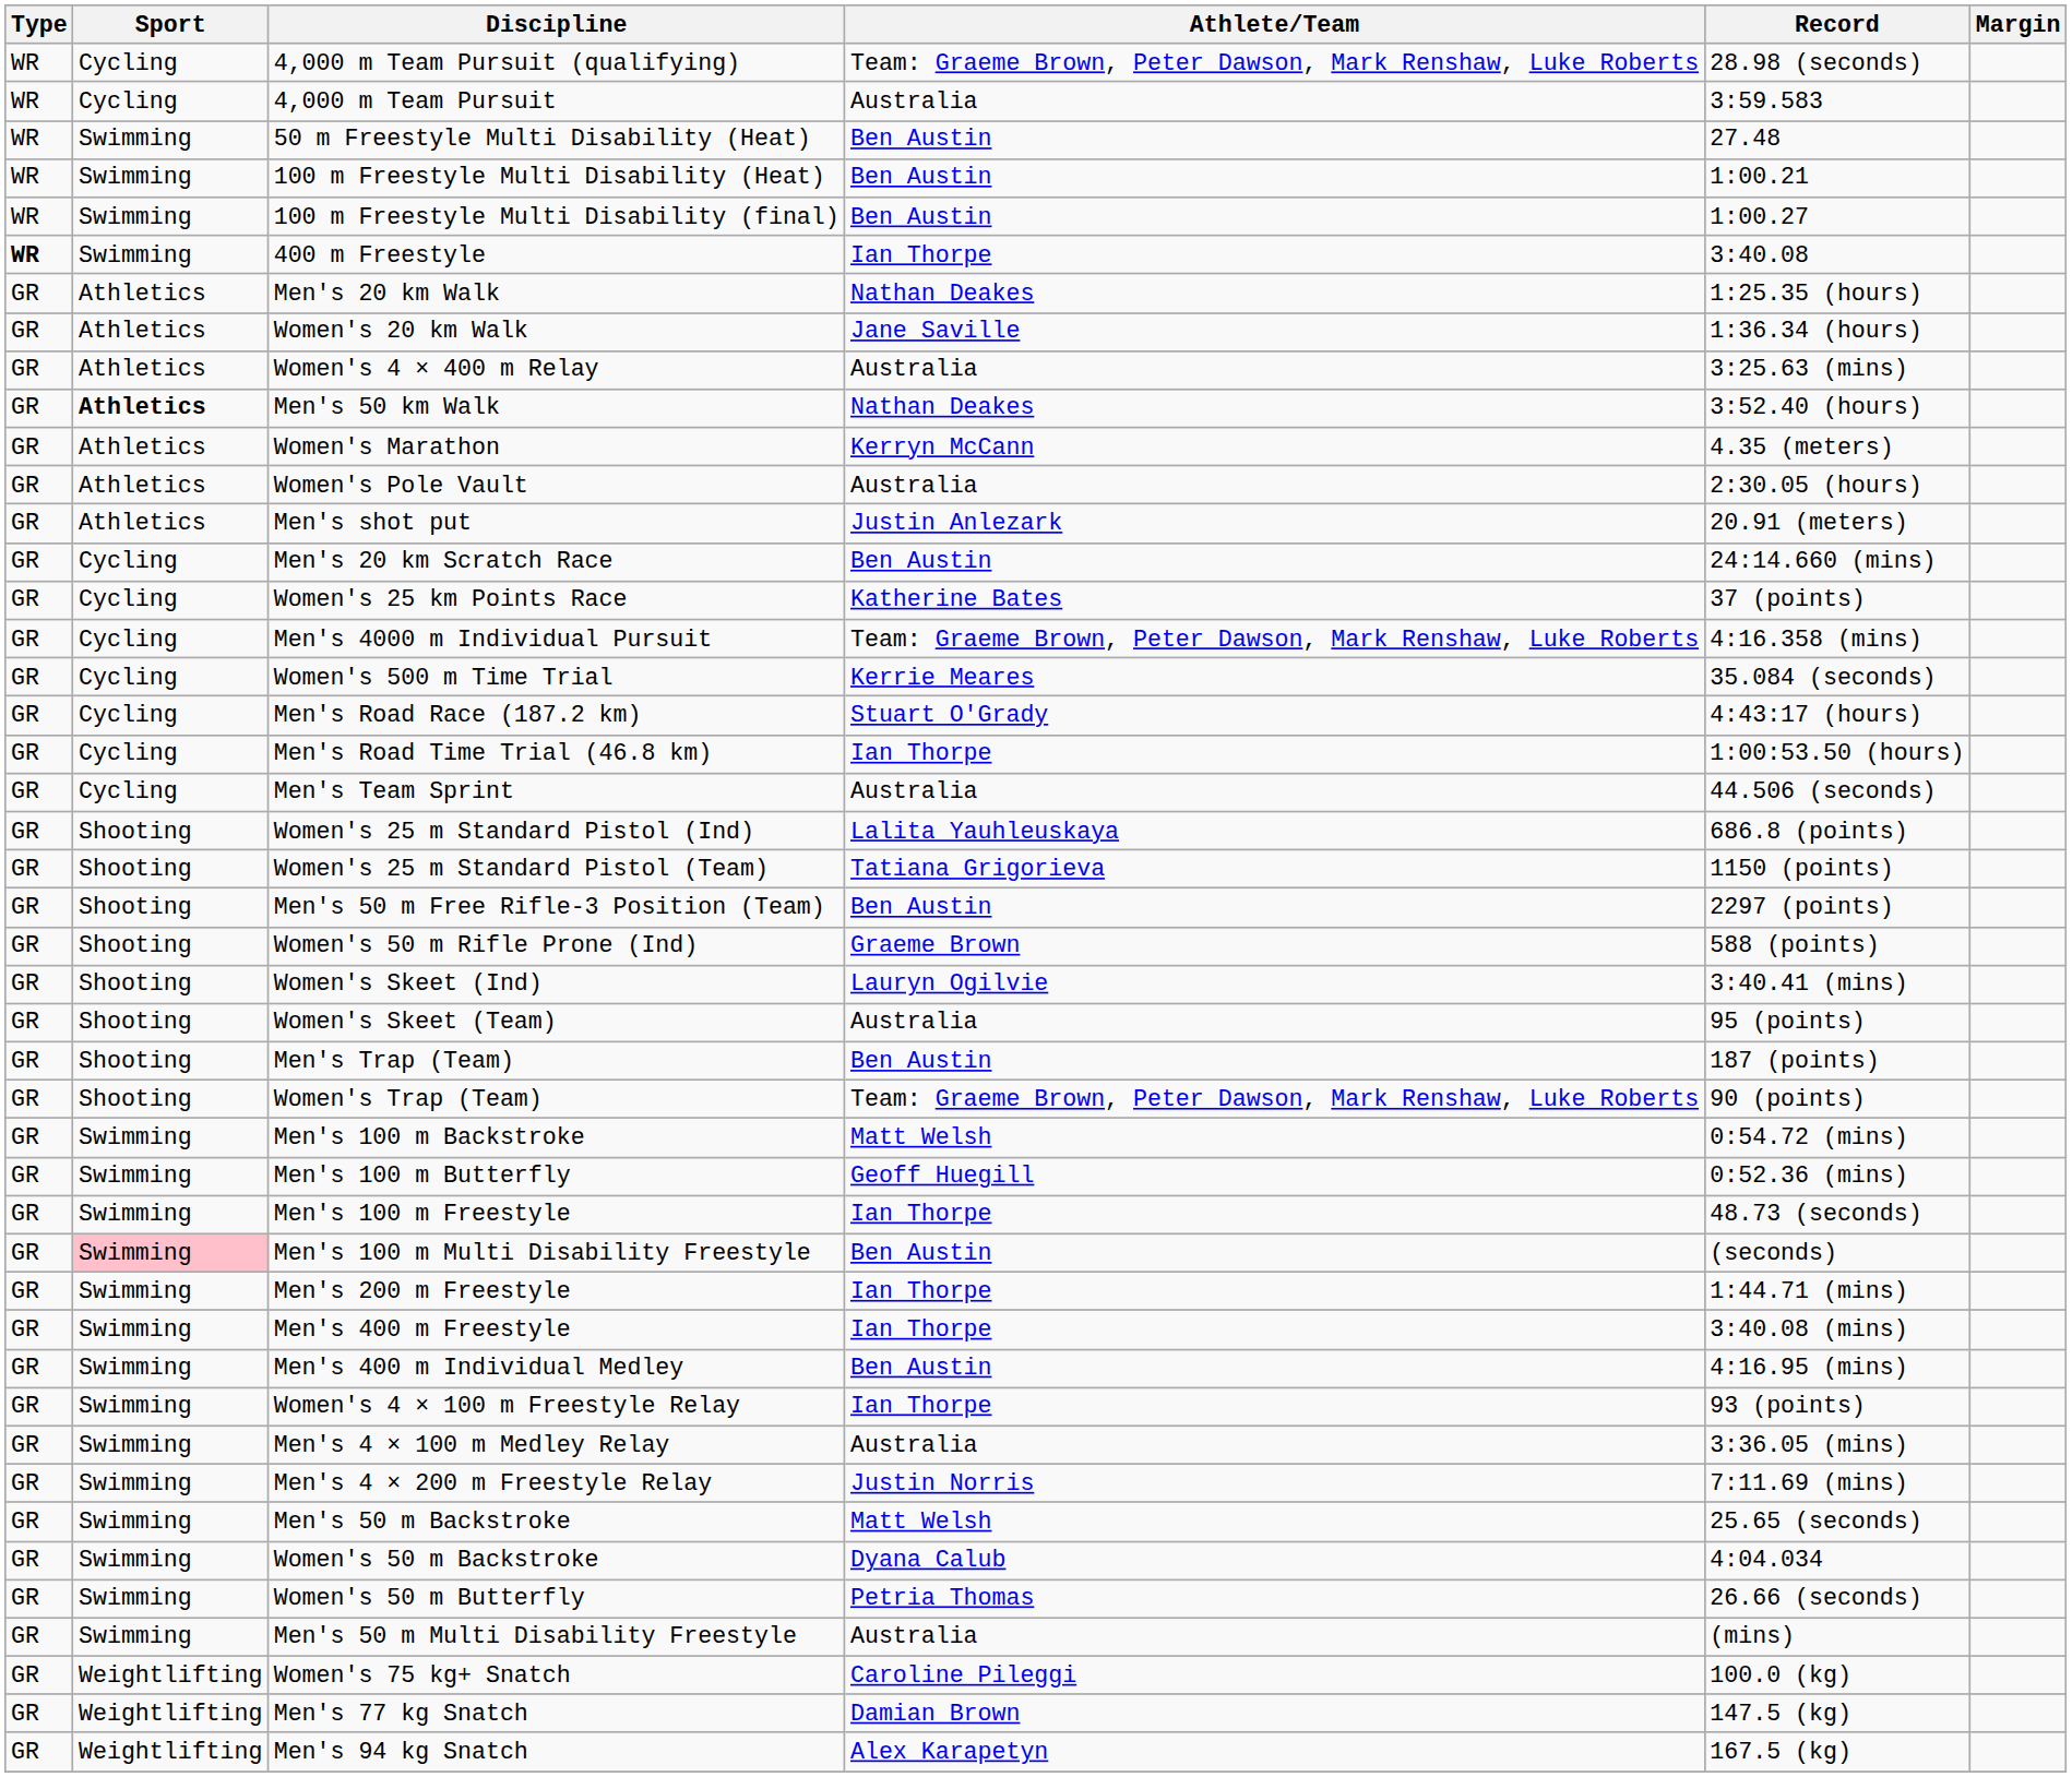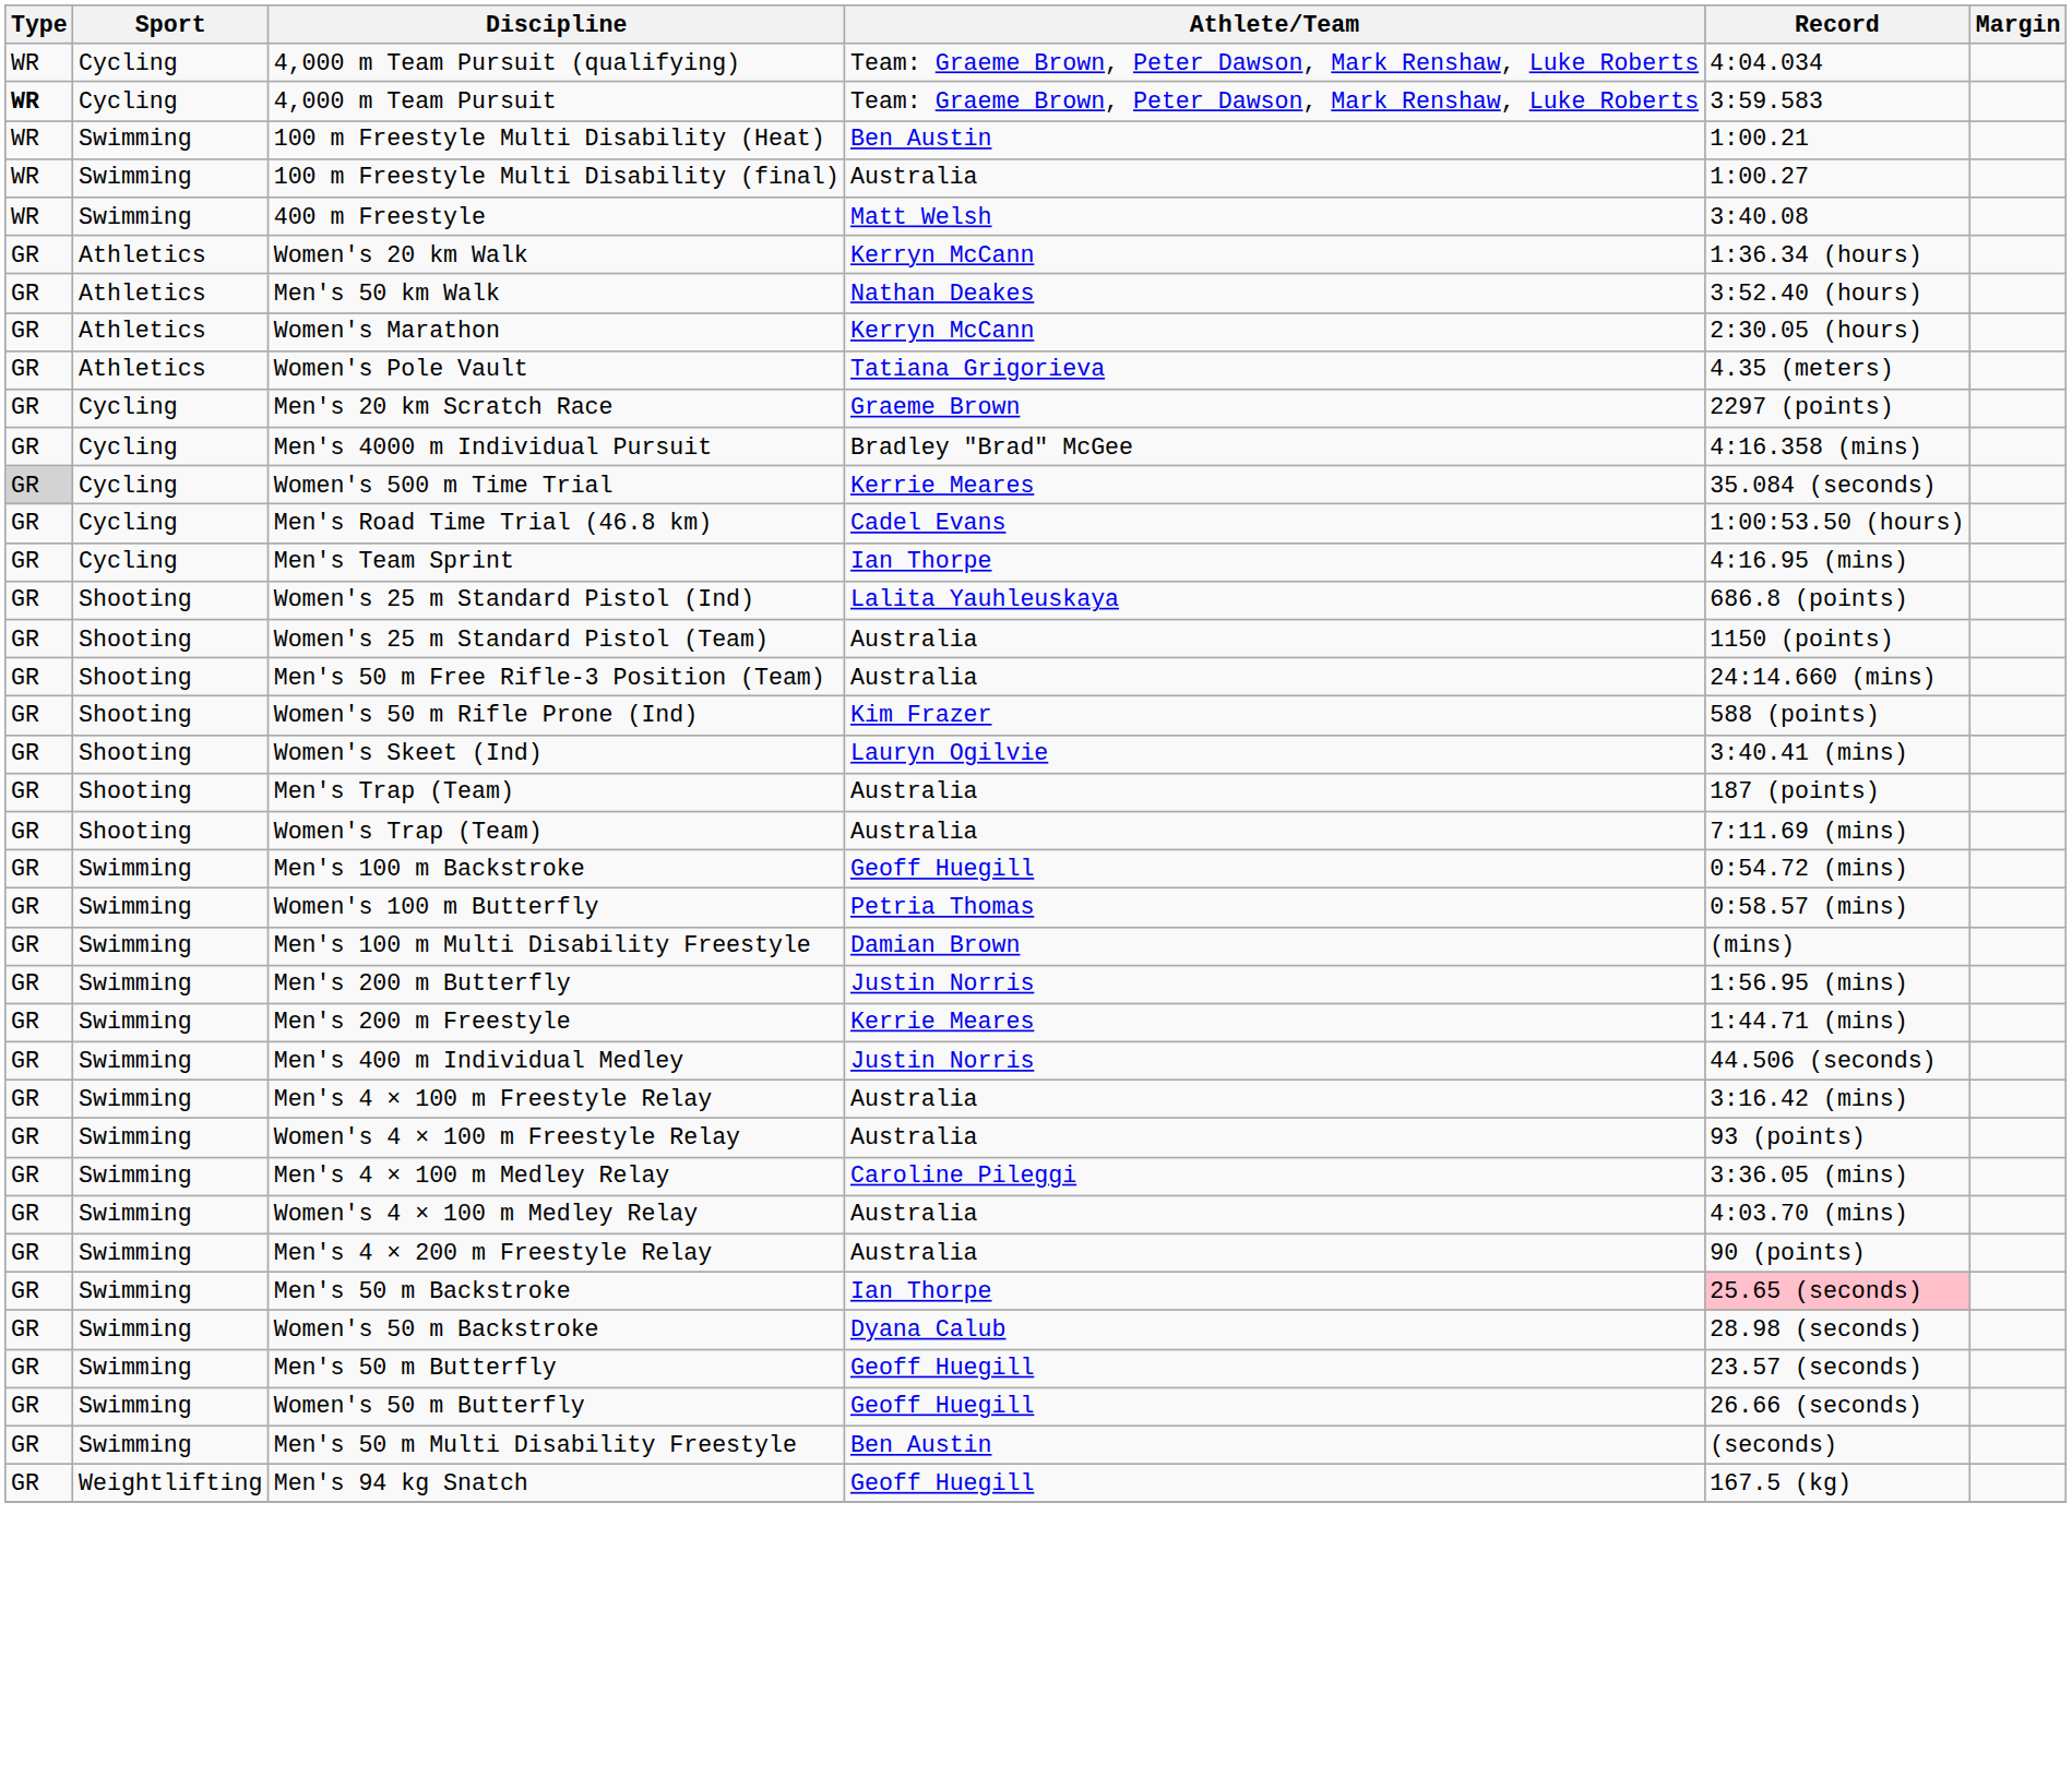4,000 m Team Pursuit (qualifying) | Record: 28.98 (seconds) -> 4:04.034
4,000 m Team Pursuit | Type: normal -> bold
4,000 m Team Pursuit | Athlete/Team: Australia -> Team: Graeme Brown, Peter Dawson, Mark Renshaw, Luke Roberts
- row: WR | Swimming | 50 m Freestyle Multi Disability (Heat) | Ben Austin | 27.48
100 m Freestyle Multi Disability (final) | Athlete/Team: Ben Austin -> Australia
400 m Freestyle | Type: bold -> normal
400 m Freestyle | Athlete/Team: Ian Thorpe -> Matt Welsh
- row: GR | Athletics | Men's 20 km Walk | Nathan Deakes | 1:25.35 (hours)
Women's 20 km Walk | Athlete/Team: Jane Saville -> Kerryn McCann
- row: GR | Athletics | Women's 4 × 400 m Relay | Australia | 3:25.63 (mins)
Men's 50 km Walk | Sport: bold -> normal
Women's Marathon | Record: 4.35 (meters) -> 2:30.05 (hours)
Women's Pole Vault | Athlete/Team: Australia -> Tatiana Grigorieva
Women's Pole Vault | Record: 2:30.05 (hours) -> 4.35 (meters)
- row: GR | Athletics | Men's shot put | Justin Anlezark | 20.91 (meters)
Men's 20 km Scratch Race | Athlete/Team: Ben Austin -> Graeme Brown
Men's 20 km Scratch Race | Record: 24:14.660 (mins) -> 2297 (points)
- row: GR | Cycling | Women's 25 km Points Race | Katherine Bates | 37 (points)
Men's 4000 m Individual Pursuit | Athlete/Team: Team: Graeme Brown, Peter Dawson, Mark Renshaw, Luke Roberts -> Bradley "Brad" McGee
Women's 500 m Time Trial | Type: no background -> lightgrey background
- row: GR | Cycling | Men's Road Race (187.2 km) | Stuart O'Grady | 4:43:17 (hours)
Men's Road Time Trial (46.8 km) | Athlete/Team: Ian Thorpe -> Cadel Evans
Men's Team Sprint | Athlete/Team: Australia -> Ian Thorpe
Men's Team Sprint | Record: 44.506 (seconds) -> 4:16.95 (mins)
Women's 25 m Standard Pistol (Team) | Athlete/Team: Tatiana Grigorieva -> Australia
Men's 50 m Free Rifle-3 Position (Team) | Athlete/Team: Ben Austin -> Australia
Men's 50 m Free Rifle-3 Position (Team) | Record: 2297 (points) -> 24:14.660 (mins)
Women's 50 m Rifle Prone (Ind) | Athlete/Team: Graeme Brown -> Kim Frazer
- row: GR | Shooting | Women's Skeet (Team) | Australia | 95 (points)
Men's Trap (Team) | Athlete/Team: Ben Austin -> Australia
Women's Trap (Team) | Athlete/Team: Team: Graeme Brown, Peter Dawson, Mark Renshaw, Luke Roberts -> Australia
Women's Trap (Team) | Record: 90 (points) -> 7:11.69 (mins)
Men's 100 m Backstroke | Athlete/Team: Matt Welsh -> Geoff Huegill
- row: GR | Swimming | Men's 100 m Butterfly | Geoff Huegill | 0:52.36 (mins)
+ row: GR | Swimming | Women's 100 m Butterfly | Petria Thomas | 0:58.57 (mins)
- row: GR | Swimming | Men's 100 m Freestyle | Ian Thorpe | 48.73 (seconds)
Men's 100 m Multi Disability Freestyle | Sport: pink background -> no background
Men's 100 m Multi Disability Freestyle | Athlete/Team: Ben Austin -> Damian Brown
Men's 100 m Multi Disability Freestyle | Record: (seconds) -> (mins)
+ row: GR | Swimming | Men's 200 m Butterfly | Justin Norris | 1:56.95 (mins)
Men's 200 m Freestyle | Athlete/Team: Ian Thorpe -> Kerrie Meares
- row: GR | Swimming | Men's 400 m Freestyle | Ian Thorpe | 3:40.08 (mins)
Men's 400 m Individual Medley | Athlete/Team: Ben Austin -> Justin Norris
Men's 400 m Individual Medley | Record: 4:16.95 (mins) -> 44.506 (seconds)
+ row: GR | Swimming | Men's 4 × 100 m Freestyle Relay | Australia | 3:16.42 (mins)
Women's 4 × 100 m Freestyle Relay | Athlete/Team: Ian Thorpe -> Australia
Men's 4 × 100 m Medley Relay | Athlete/Team: Australia -> Caroline Pileggi
+ row: GR | Swimming | Women's 4 × 100 m Medley Relay | Australia | 4:03.70 (mins)
Men's 4 × 200 m Freestyle Relay | Athlete/Team: Justin Norris -> Australia
Men's 4 × 200 m Freestyle Relay | Record: 7:11.69 (mins) -> 90 (points)
Men's 50 m Backstroke | Athlete/Team: Matt Welsh -> Ian Thorpe
Men's 50 m Backstroke | Record: no background -> pink background
Women's 50 m Backstroke | Record: 4:04.034 -> 28.98 (seconds)
+ row: GR | Swimming | Men's 50 m Butterfly | Geoff Huegill | 23.57 (seconds)
Women's 50 m Butterfly | Athlete/Team: Petria Thomas -> Geoff Huegill
Men's 50 m Multi Disability Freestyle | Athlete/Team: Australia -> Ben Austin
Men's 50 m Multi Disability Freestyle | Record: (mins) -> (seconds)
- row: GR | Weightlifting | Women's 75 kg+ Snatch | Caroline Pileggi | 100.0 (kg)
- row: GR | Weightlifting | Men's 77 kg Snatch | Damian Brown | 147.5 (kg)
Men's 94 kg Snatch | Athlete/Team: Alex Karapetyn -> Geoff Huegill
